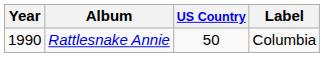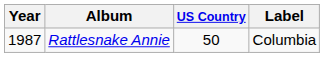Rattlesnake Annie | Year: 1990 -> 1987
